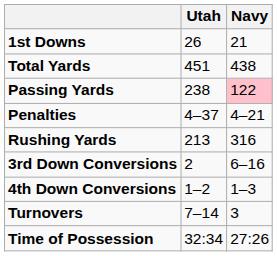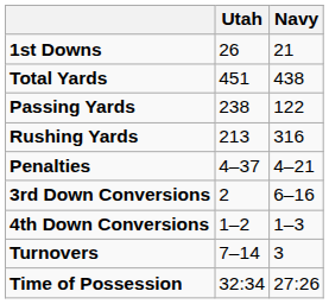Passing Yards | Navy: pink background -> no background
rows swapped: Rushing Yards <-> Penalties
